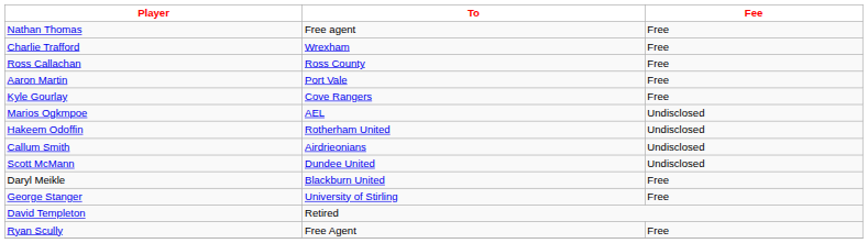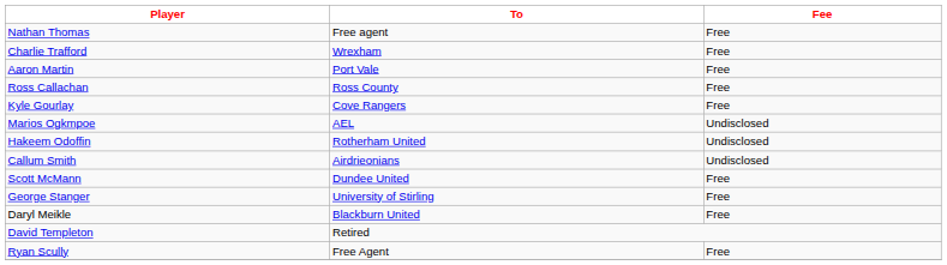rows swapped: Ross Callachan <-> Aaron Martin
Scott McMann | Fee: Undisclosed -> Free
rows swapped: Daryl Meikle <-> George Stanger
